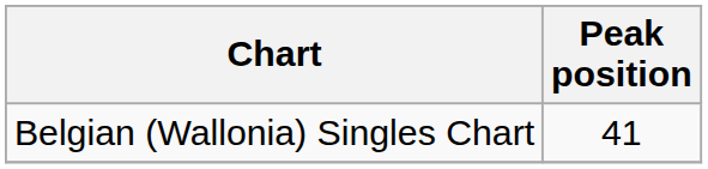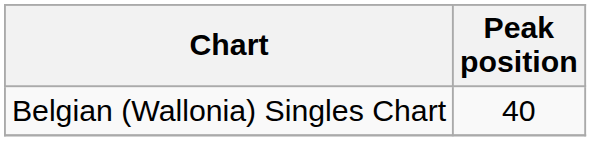Belgian (Wallonia) Singles Chart | Peak position: 41 -> 40
